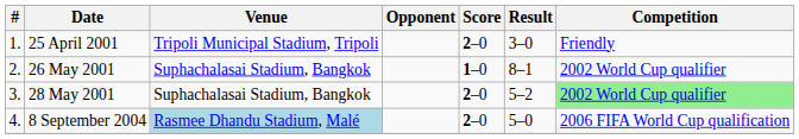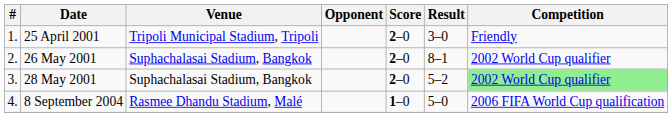26 May 2001 | Score: 1–0 -> 2–0
8 September 2004 | Venue: lightblue background -> no background
8 September 2004 | Score: 2–0 -> 1–0
